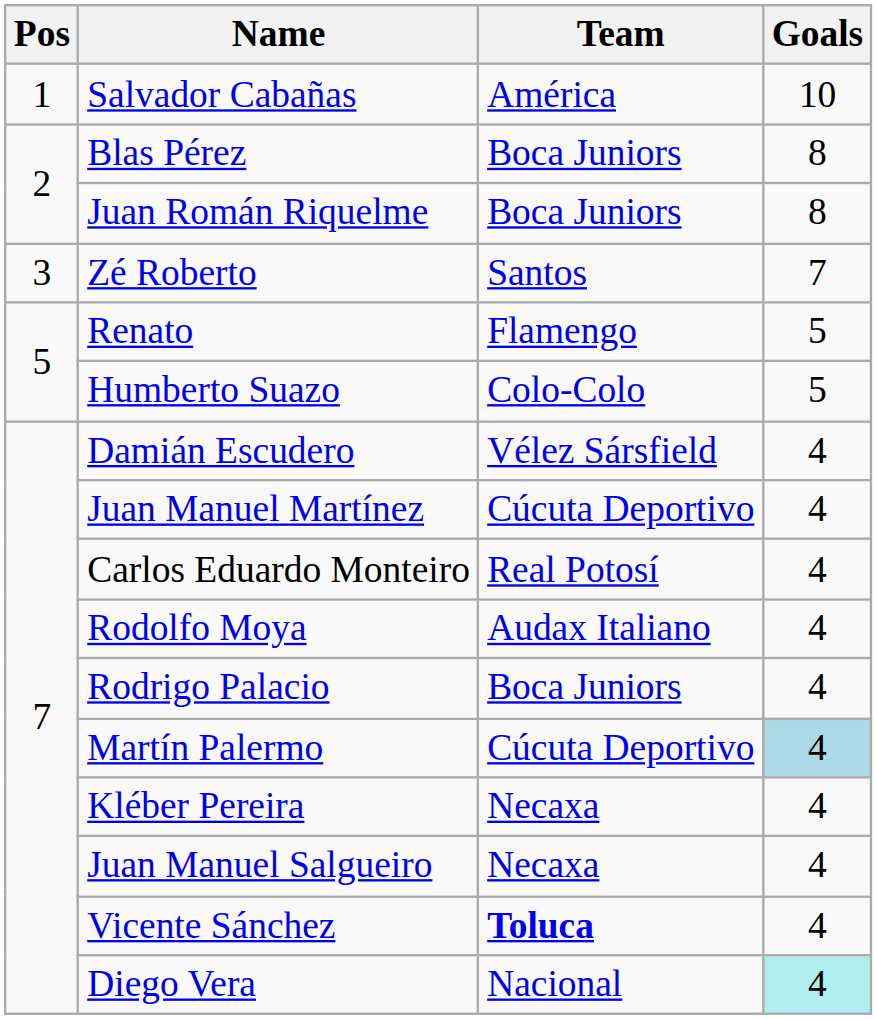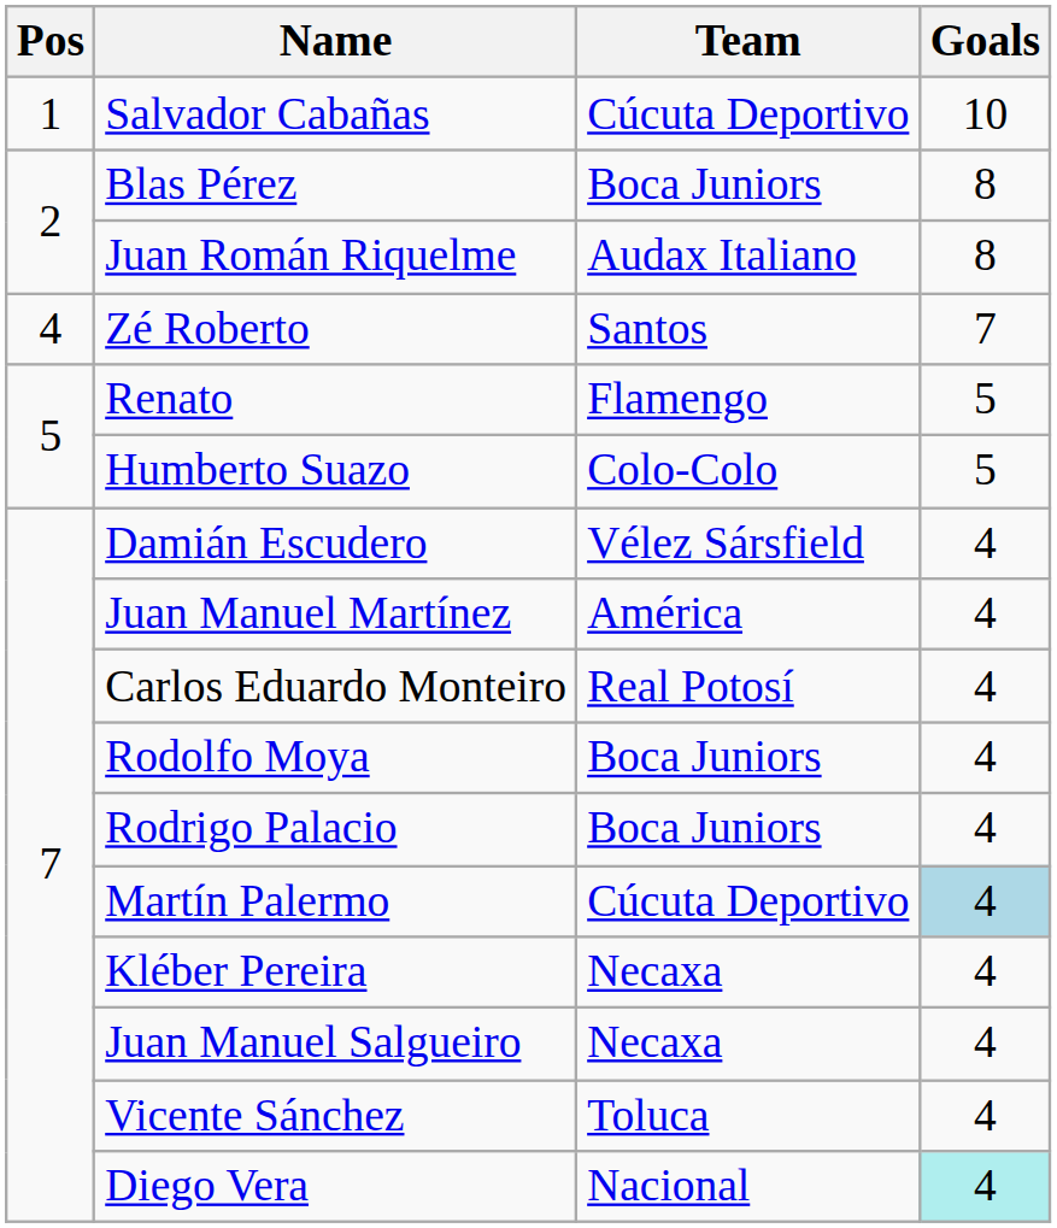Salvador Cabañas | Team: América -> Cúcuta Deportivo
Juan Román Riquelme | Team: Boca Juniors -> Audax Italiano
Zé Roberto | Pos: 3 -> 4
Juan Manuel Martínez | Team: Cúcuta Deportivo -> América
Rodolfo Moya | Team: Audax Italiano -> Boca Juniors
Vicente Sánchez | Team: bold -> normal
